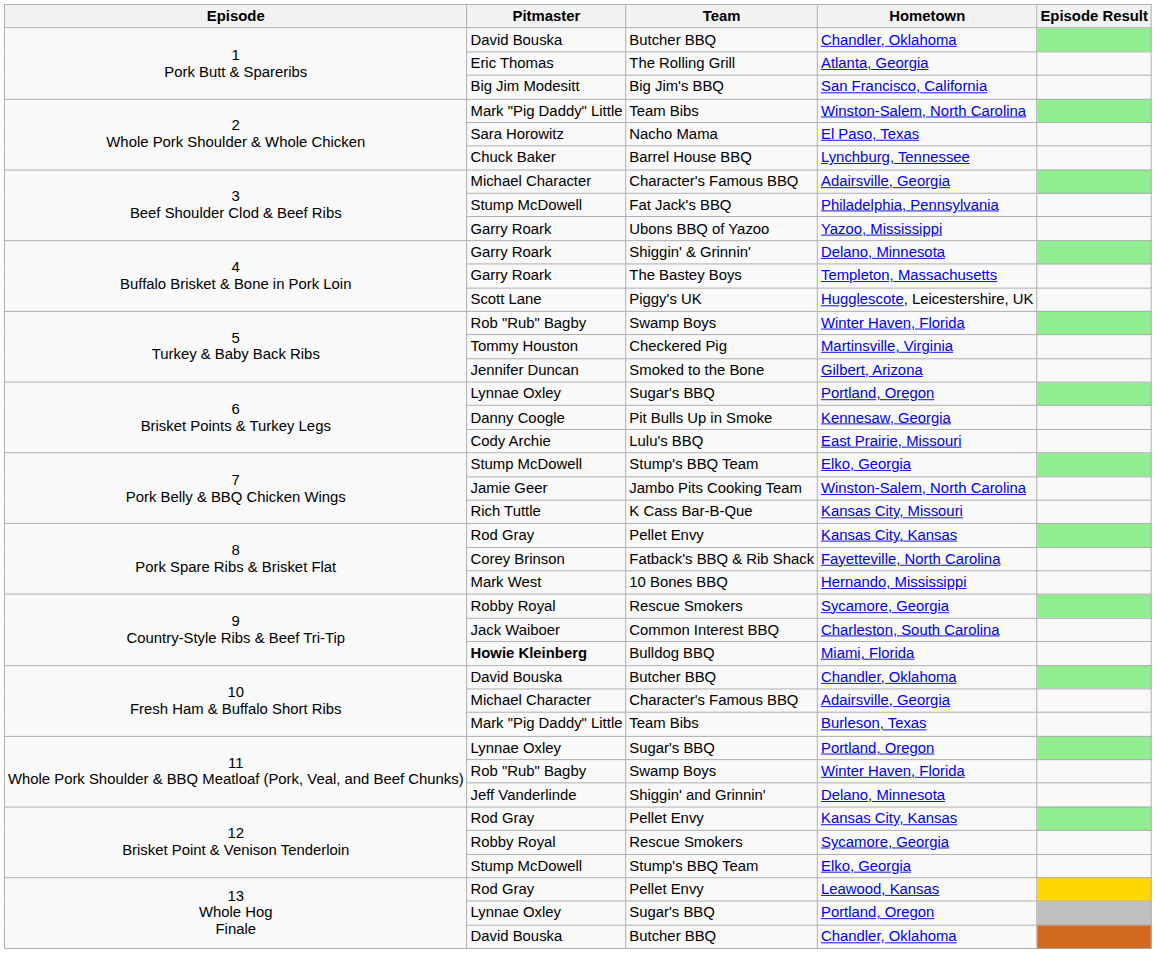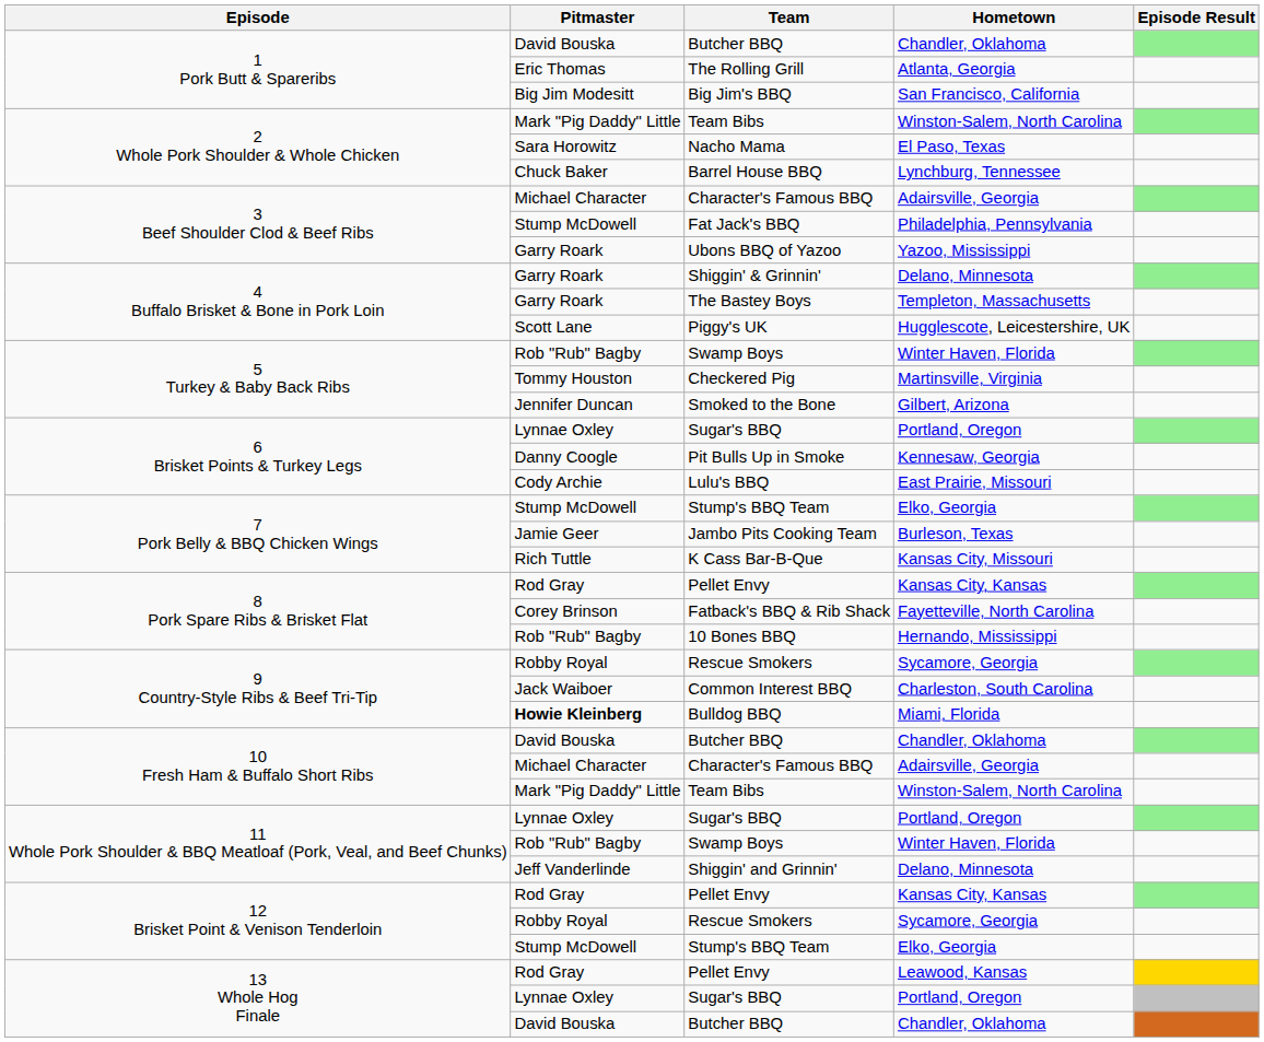Jambo Pits Cooking Team | Hometown: Winston-Salem, North Carolina -> Burleson, Texas
10 Bones BBQ | Pitmaster: Mark West -> Rob "Rub" Bagby
10 Fresh Ham & Buffalo Short Ribs / Team Bibs | Hometown: Burleson, Texas -> Winston-Salem, North Carolina
